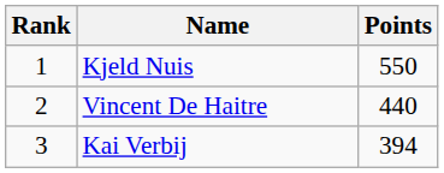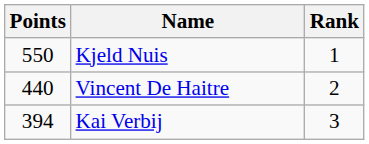columns swapped: Rank <-> Points
